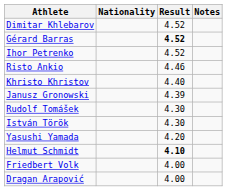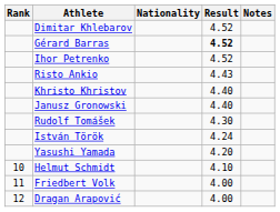+ column: Rank | 10 | 11 | 12
Risto Ankio | Result: 4.46 -> 4.43
Janusz Gronowski | Result: 4.39 -> 4.40
István Török | Result: 4.30 -> 4.24
Helmut Schmidt | Result: bold -> normal
